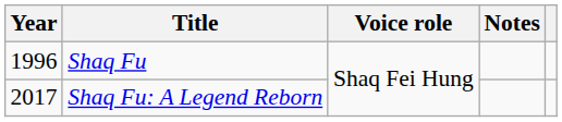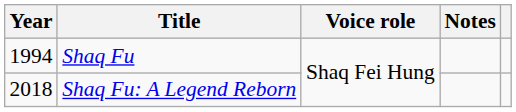Shaq Fu | Year: 1996 -> 1994
Shaq Fu: A Legend Reborn | Year: 2017 -> 2018
